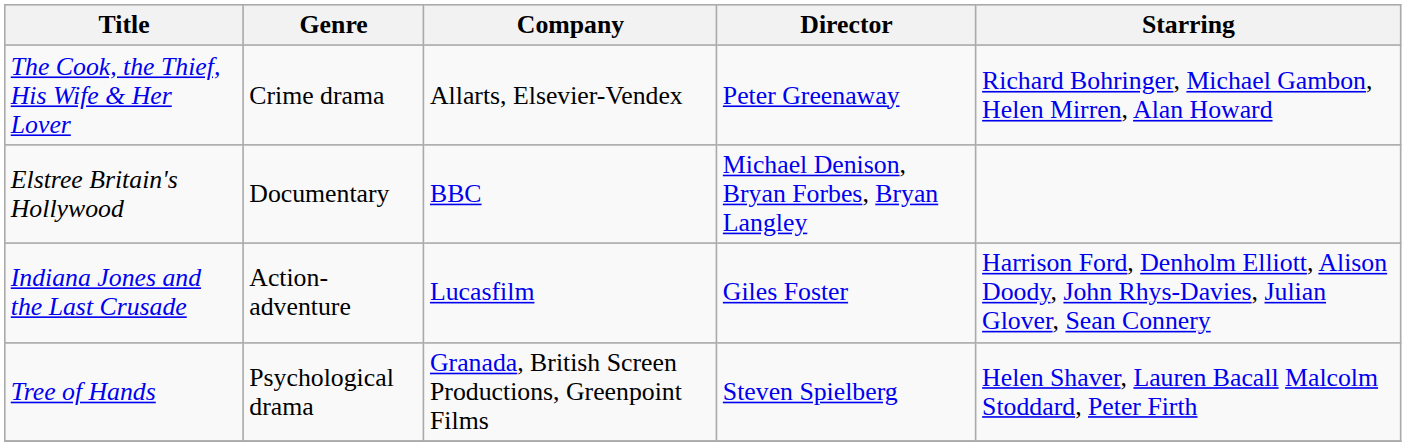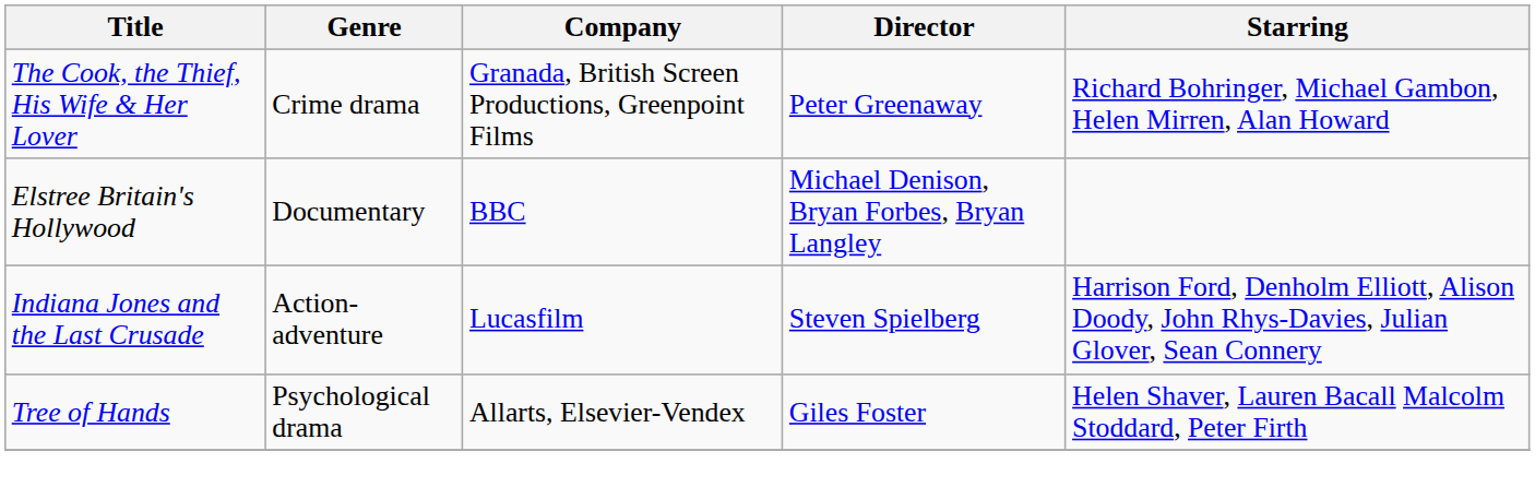The Cook, the Thief, His Wife & Her Lover | Company: Allarts, Elsevier-Vendex -> Granada, British Screen Productions, Greenpoint Films
Indiana Jones and the Last Crusade | Director: Giles Foster -> Steven Spielberg
Tree of Hands | Company: Granada, British Screen Productions, Greenpoint Films -> Allarts, Elsevier-Vendex
Tree of Hands | Director: Steven Spielberg -> Giles Foster
